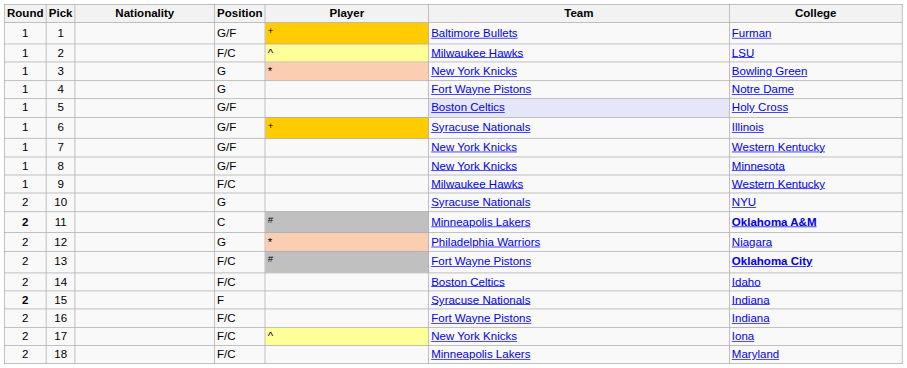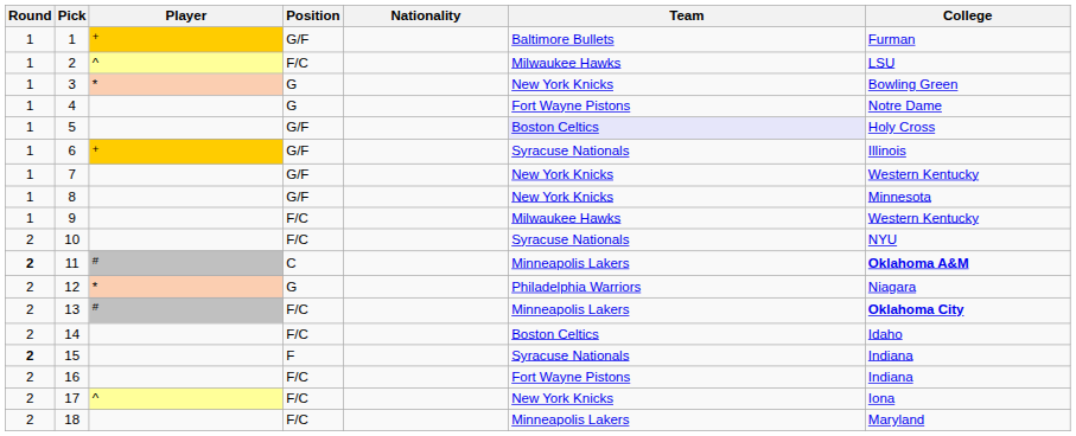columns swapped: Player <-> Nationality
10 | Position: G -> F/C
13 | Team: Fort Wayne Pistons -> Minneapolis Lakers
